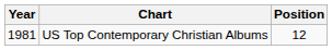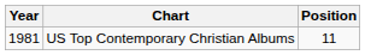US Top Contemporary Christian Albums | Position: 12 -> 11
